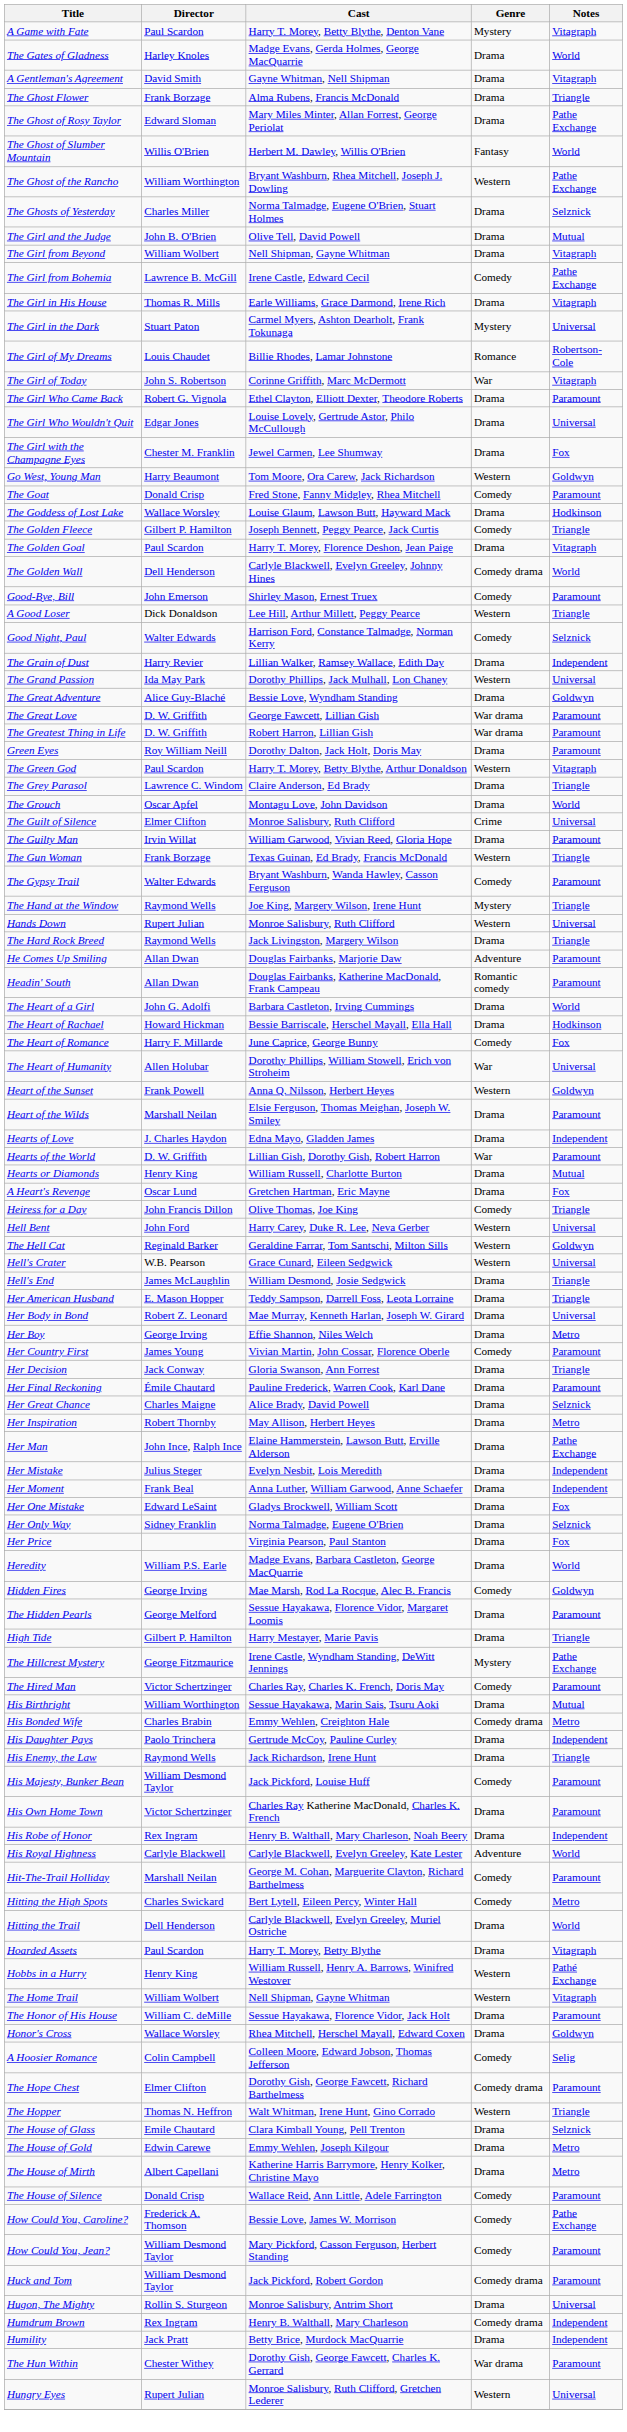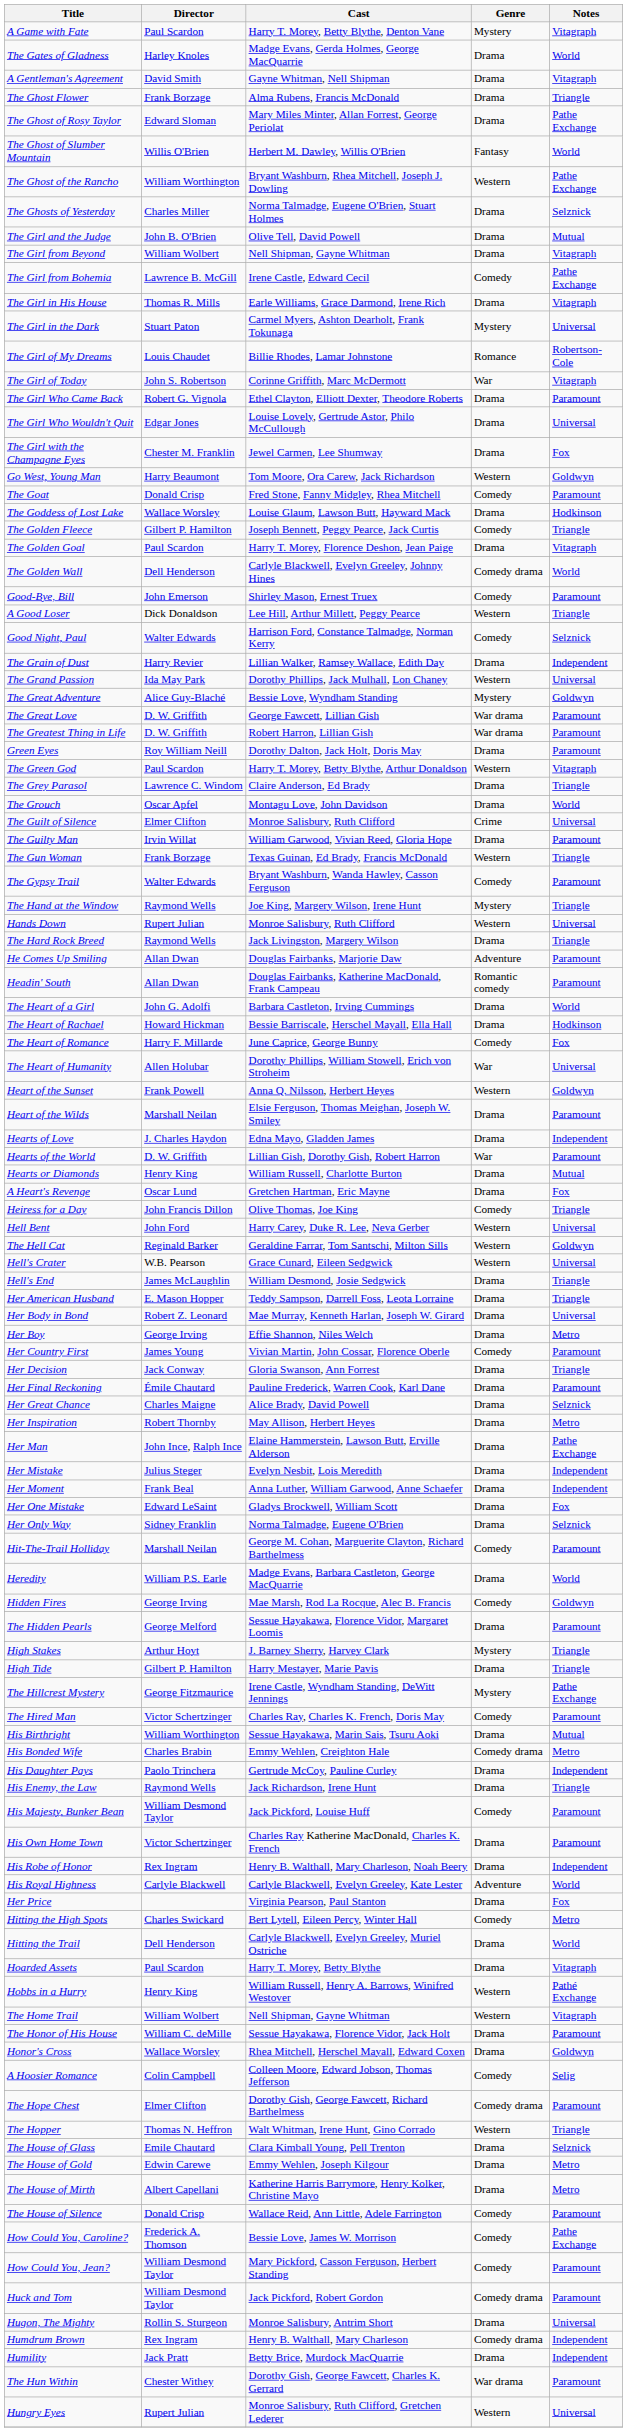The Great Adventure | Genre: Drama -> Mystery
rows swapped: Her Price <-> Hit-The-Trail Holliday
+ row: High Stakes | Arthur Hoyt | J. Barney Sherry, Harvey Clark | Mystery | Triangle
